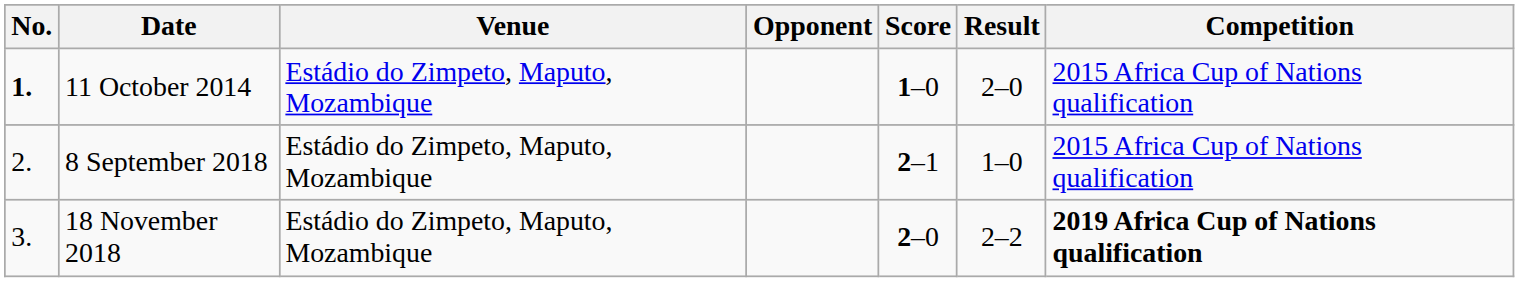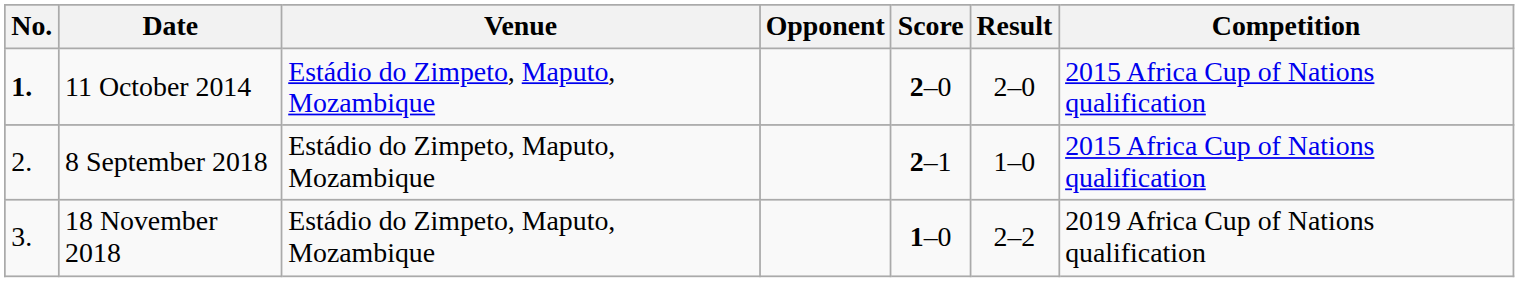11 October 2014 | Score: 1–0 -> 2–0
18 November 2018 | Score: 2–0 -> 1–0
18 November 2018 | Competition: bold -> normal
